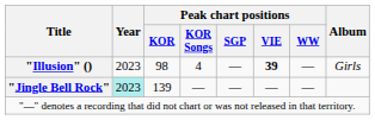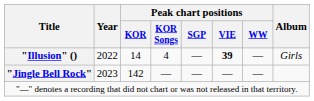"Illusion" () | Year: 2023 -> 2022
"Illusion" () | Peak chart positions / KOR: 98 -> 14
"Jingle Bell Rock" | Year: paleturquoise background -> no background
"Jingle Bell Rock" | Peak chart positions / KOR: 139 -> 142
